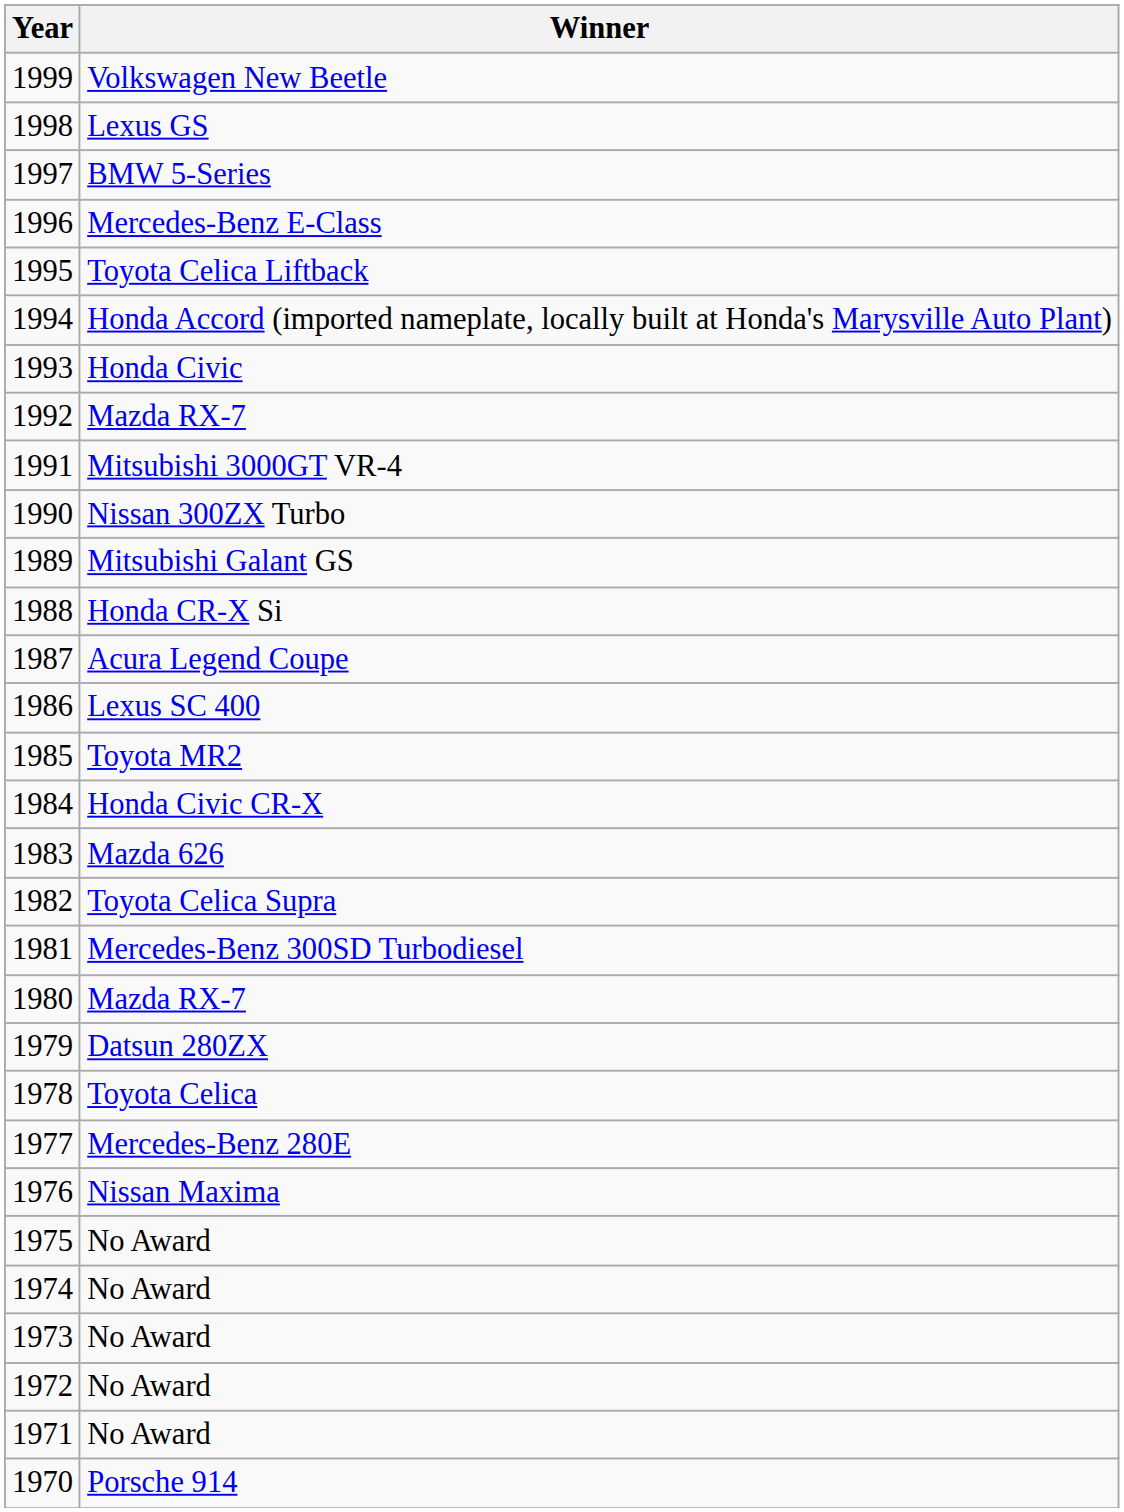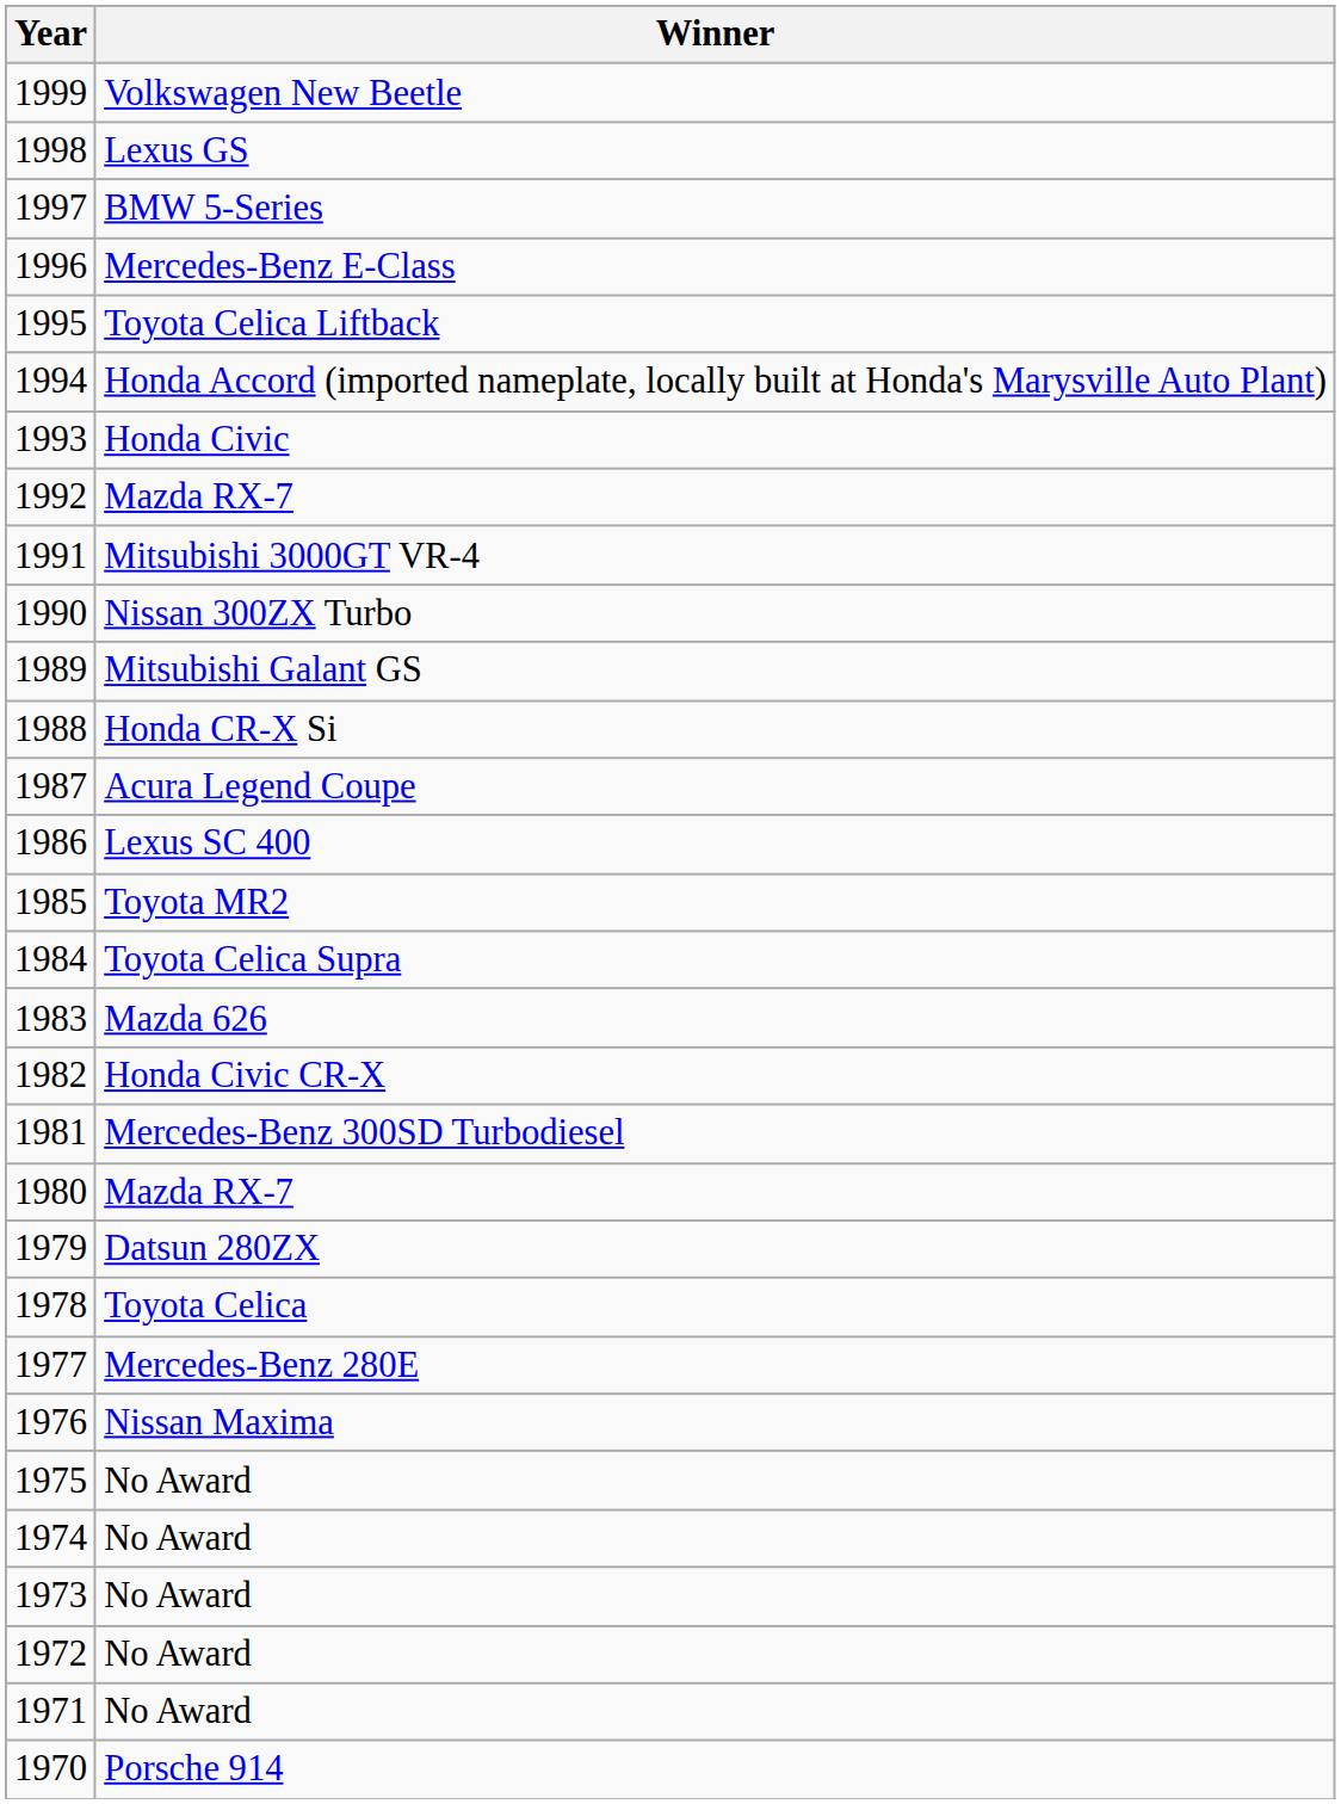1984 | Winner: Honda Civic CR-X -> Toyota Celica Supra
1982 | Winner: Toyota Celica Supra -> Honda Civic CR-X
